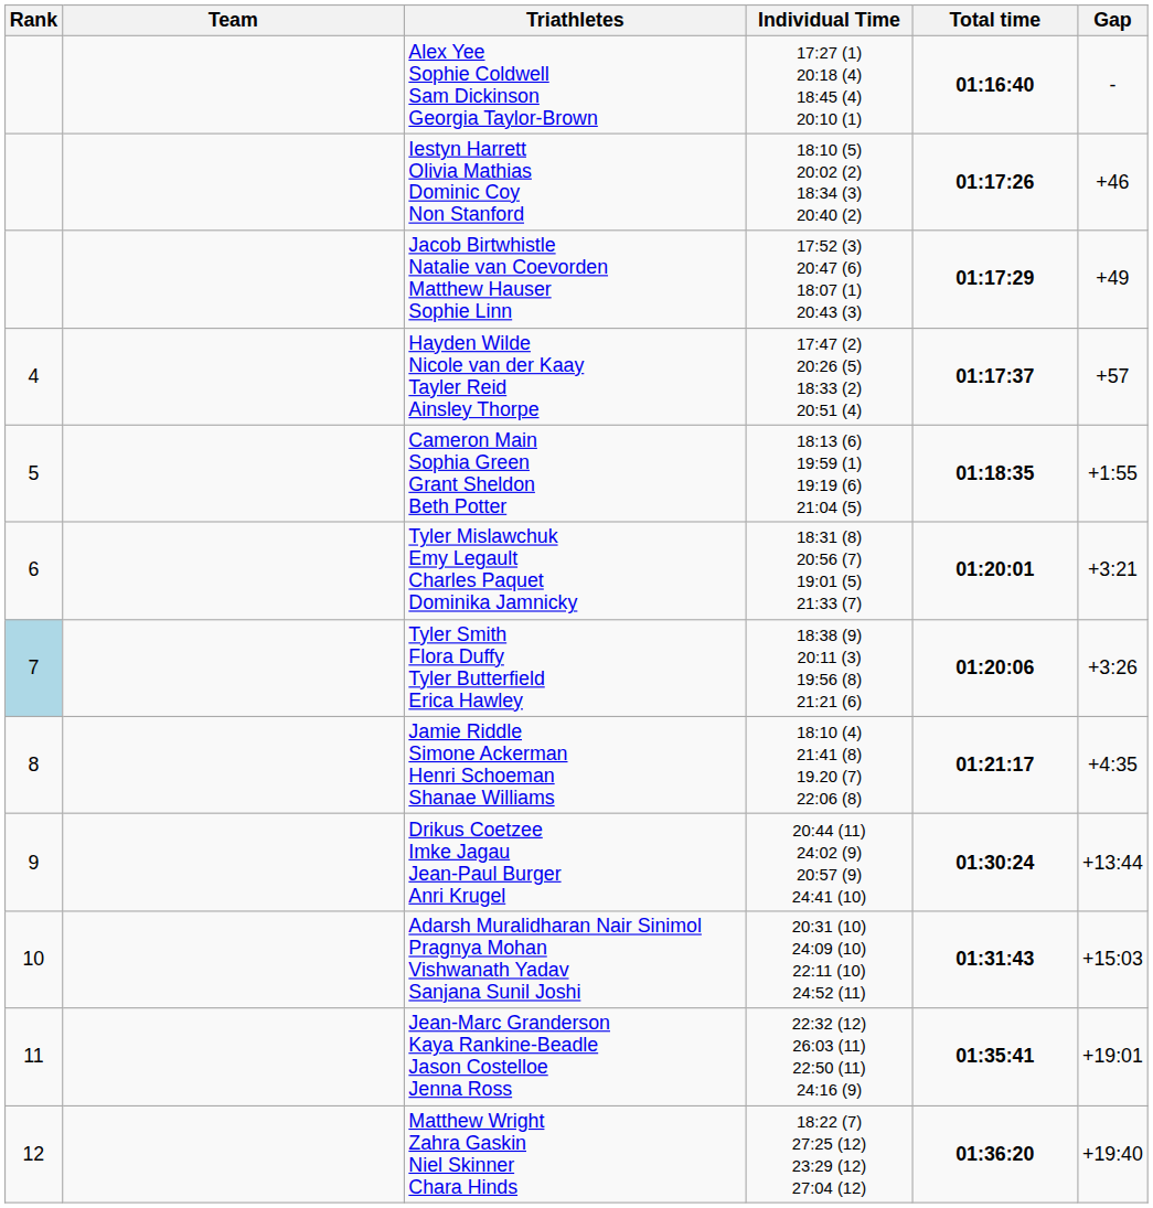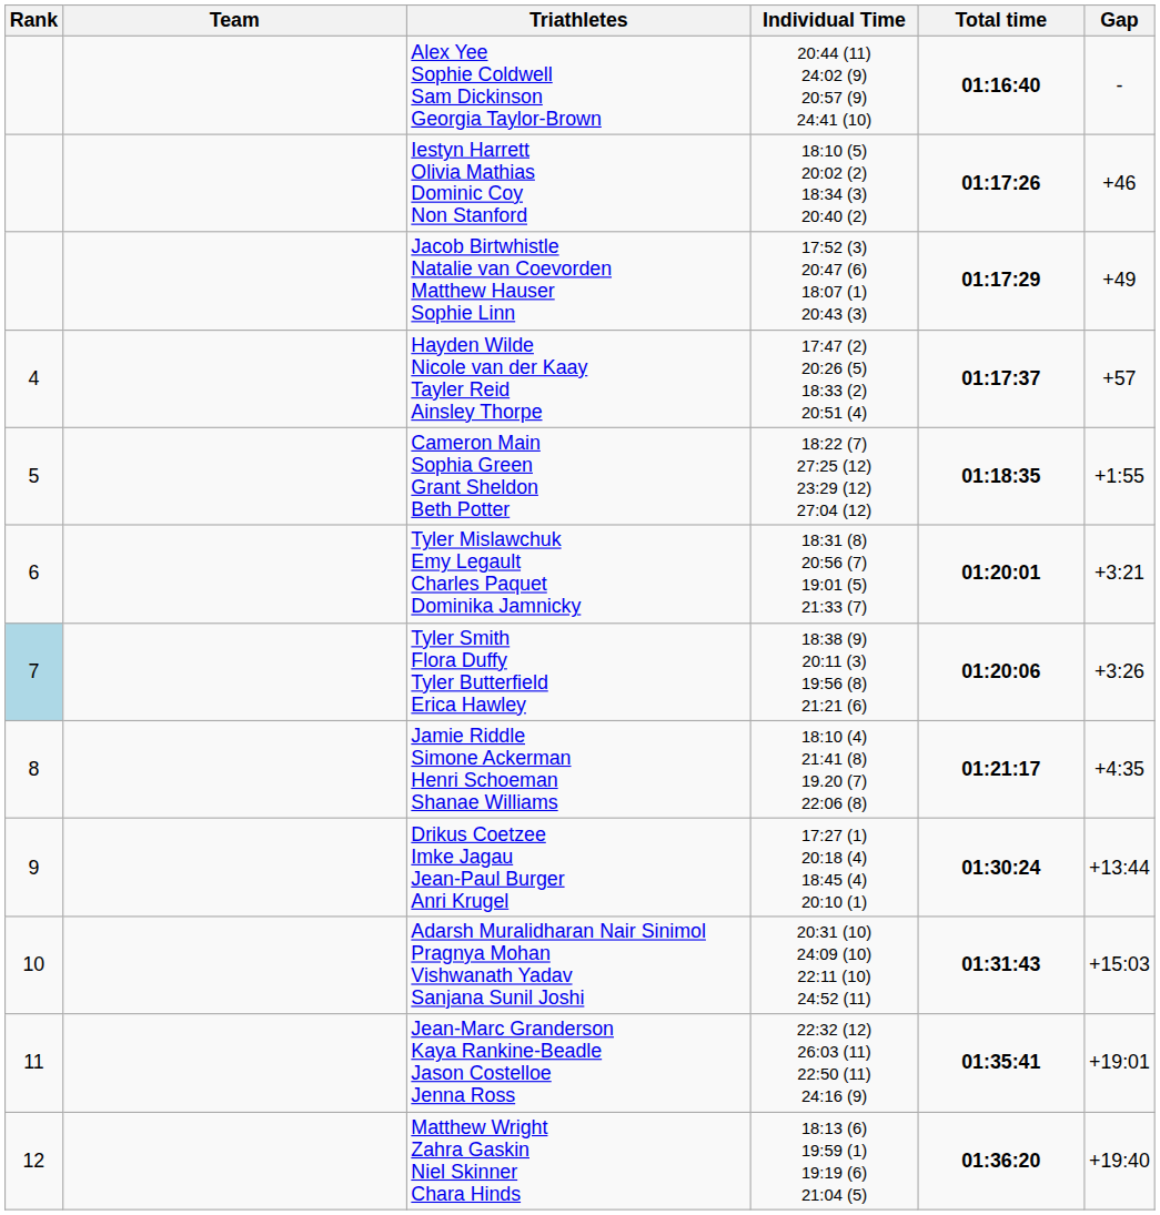Alex Yee Sophie Coldwell Sam Dickinson Georgia Taylor-Brown | Individual Time: 17:27 (1) 20:18 (4) 18:45 (4) 20:10 (1) -> 20:44 (11) 24:02 (9) 20:57 (9) 24:41 (10)
Cameron Main Sophia Green Grant Sheldon Beth Potter | Individual Time: 18:13 (6) 19:59 (1) 19:19 (6) 21:04 (5) -> 18:22 (7) 27:25 (12) 23:29 (12) 27:04 (12)
Drikus Coetzee Imke Jagau Jean-Paul Burger Anri Krugel | Individual Time: 20:44 (11) 24:02 (9) 20:57 (9) 24:41 (10) -> 17:27 (1) 20:18 (4) 18:45 (4) 20:10 (1)
Matthew Wright Zahra Gaskin Niel Skinner Chara Hinds | Individual Time: 18:22 (7) 27:25 (12) 23:29 (12) 27:04 (12) -> 18:13 (6) 19:59 (1) 19:19 (6) 21:04 (5)
